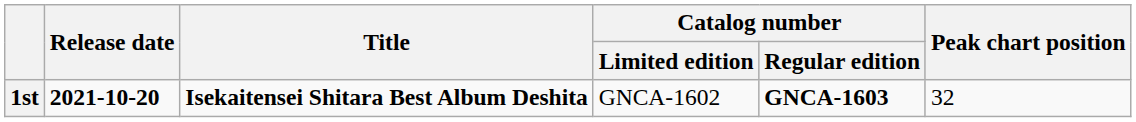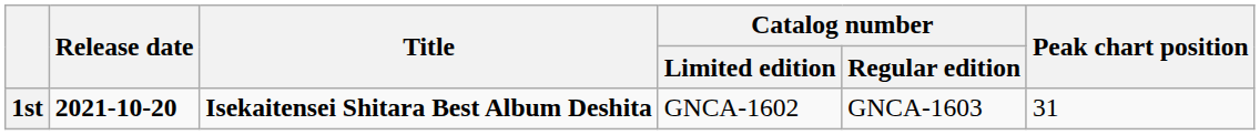1st | Catalog number / Regular edition: bold -> normal
1st | Peak chart position: 32 -> 31
